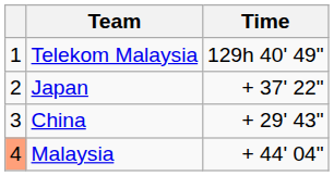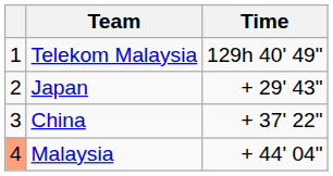Japan | Time: + 37' 22" -> + 29' 43"
China | Time: + 29' 43" -> + 37' 22"
